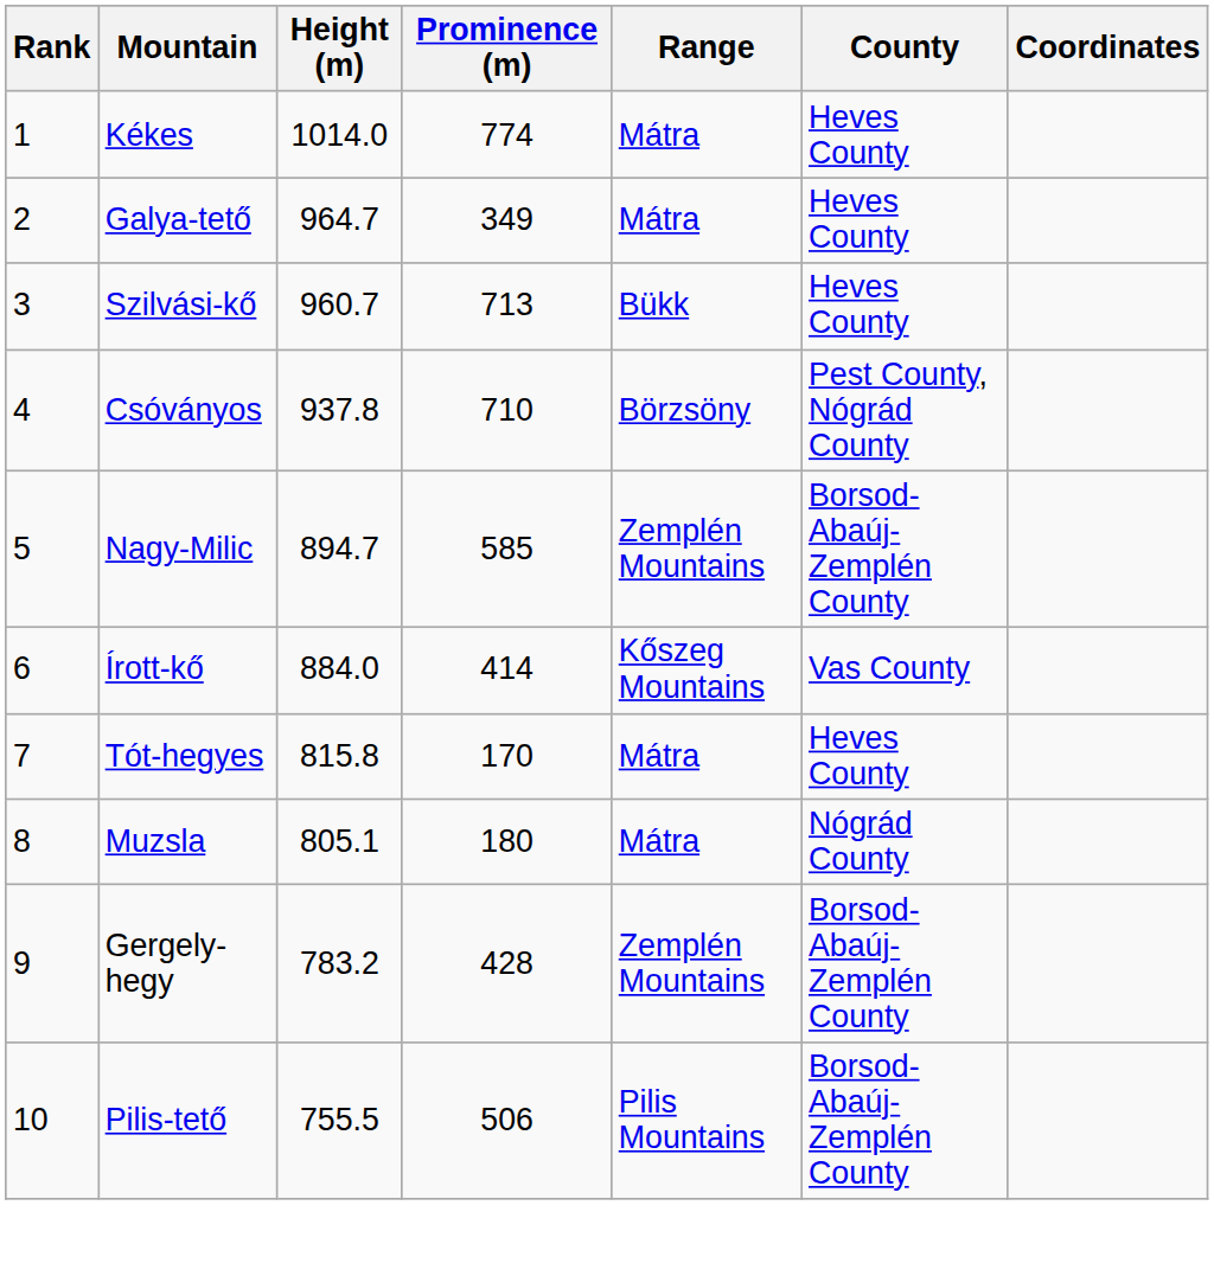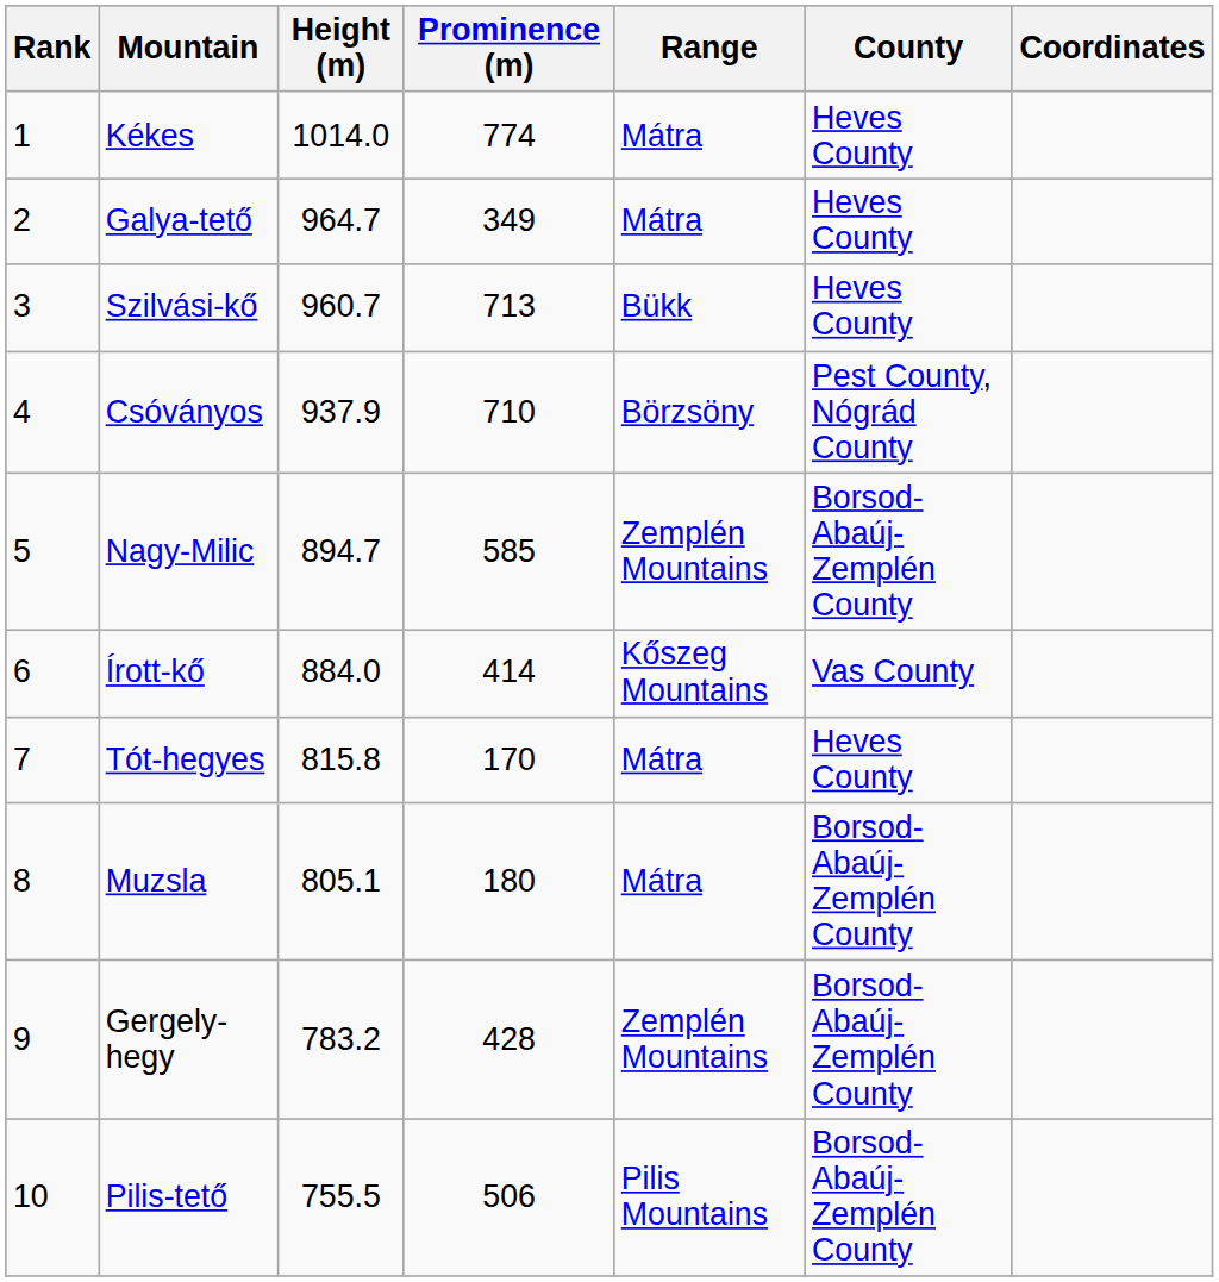Csóványos | Height (m): 937.8 -> 937.9
Muzsla | County: Nógrád County -> Borsod-Abaúj-Zemplén County
